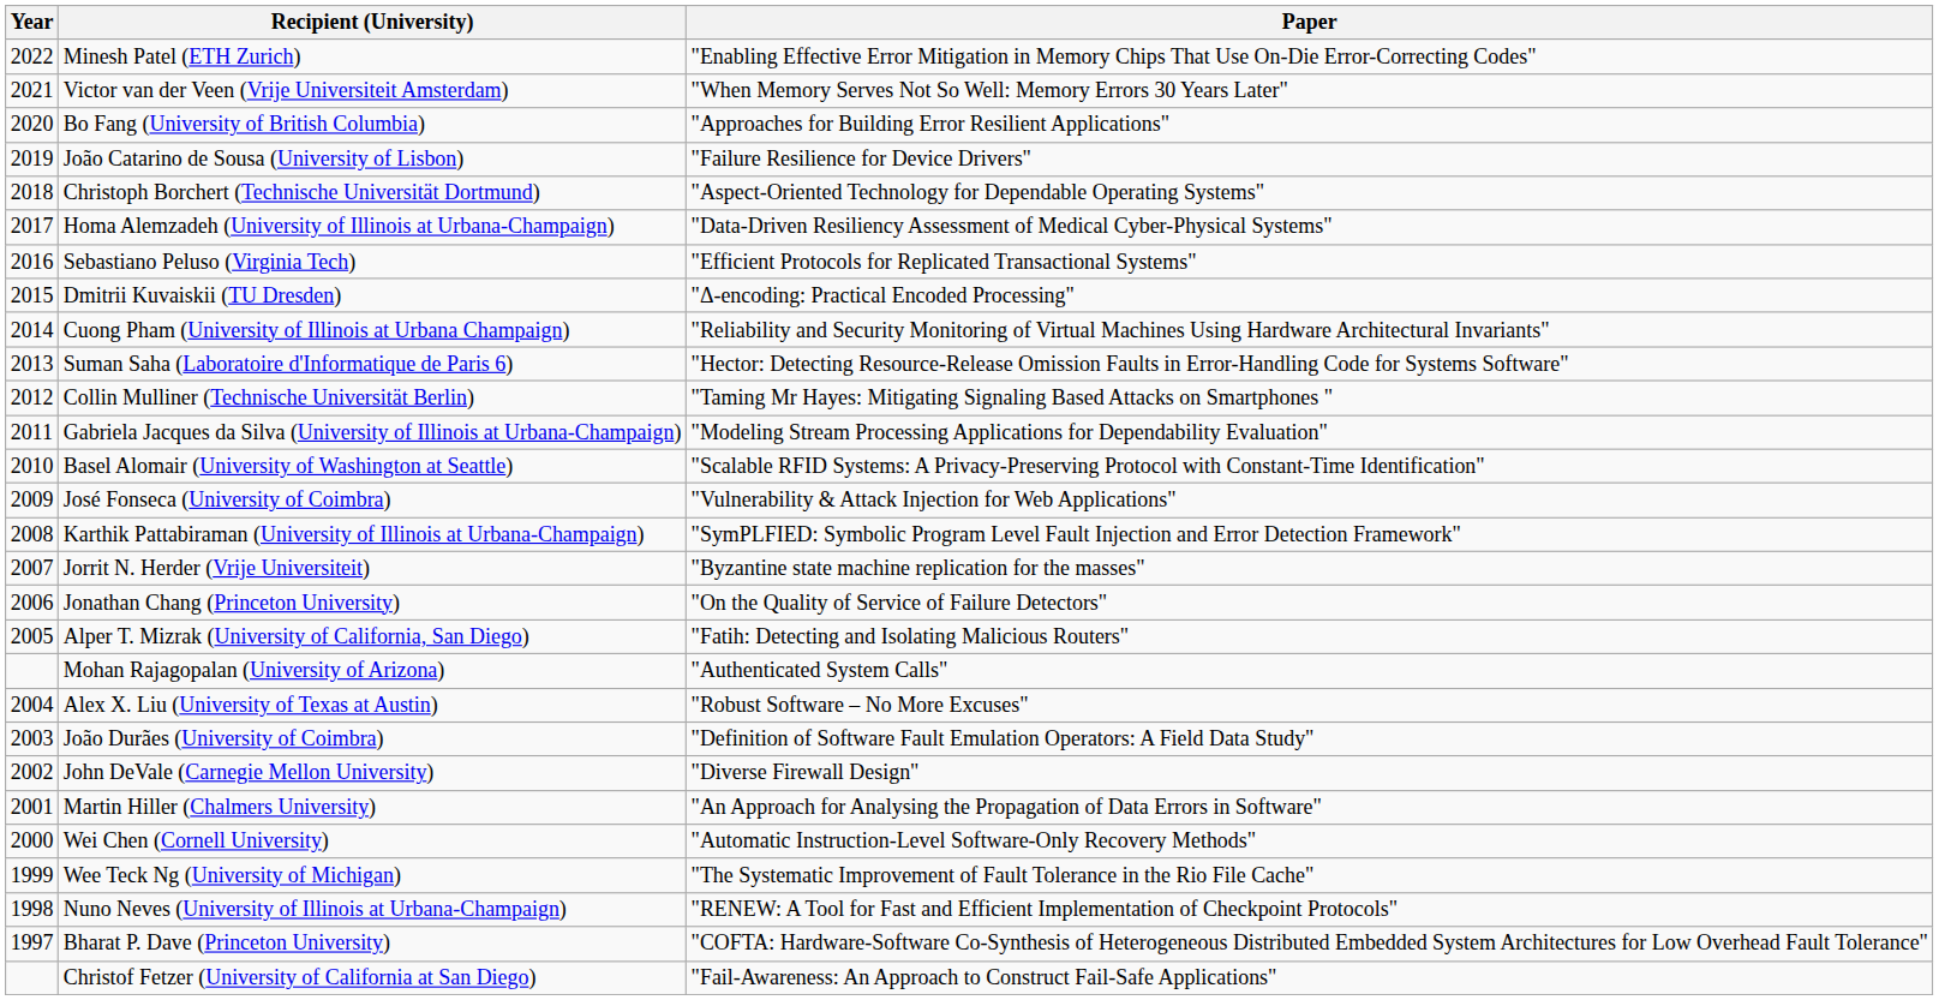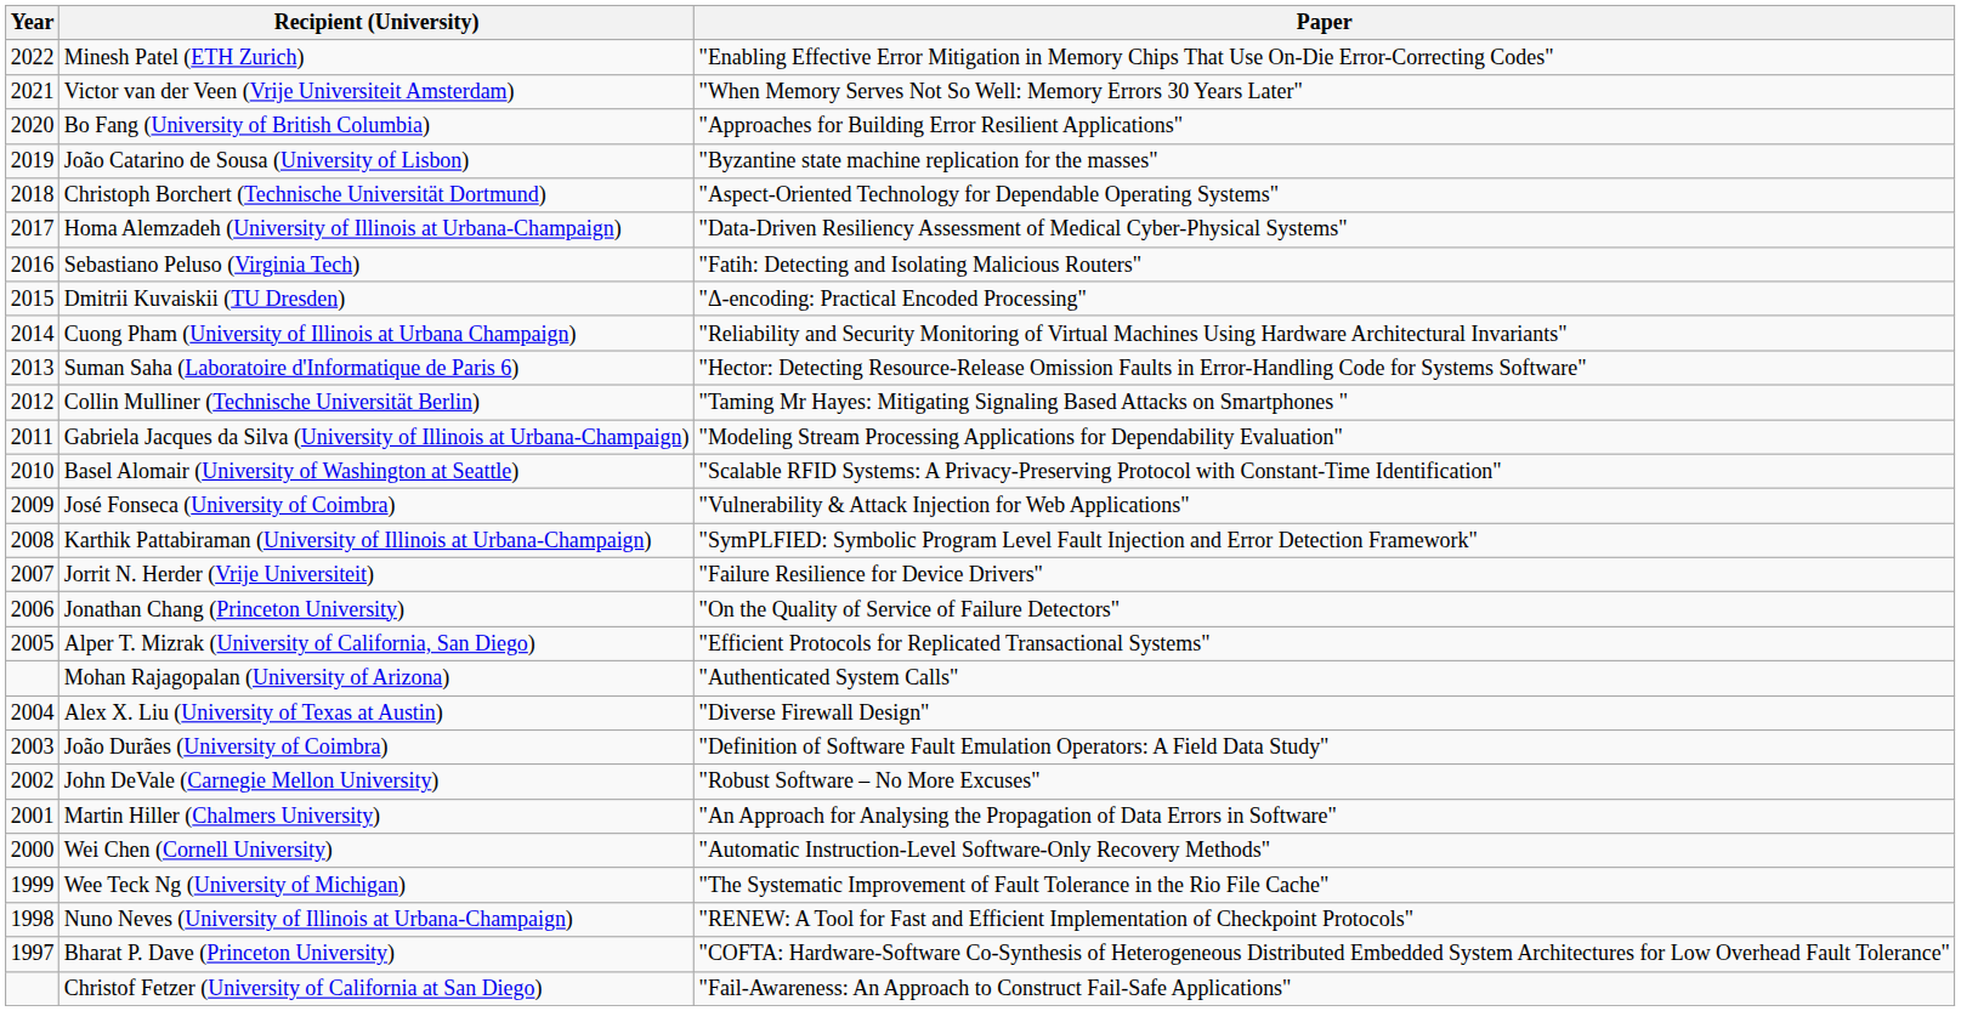João Catarino de Sousa (University of Lisbon) | Paper: "Failure Resilience for Device Drivers" -> "Byzantine state machine replication for the masses"
Sebastiano Peluso (Virginia Tech) | Paper: "Efficient Protocols for Replicated Transactional Systems" -> "Fatih: Detecting and Isolating Malicious Routers"
Jorrit N. Herder (Vrije Universiteit) | Paper: "Byzantine state machine replication for the masses" -> "Failure Resilience for Device Drivers"
Alper T. Mizrak (University of California, San Diego) | Paper: "Fatih: Detecting and Isolating Malicious Routers" -> "Efficient Protocols for Replicated Transactional Systems"
Alex X. Liu (University of Texas at Austin) | Paper: "Robust Software – No More Excuses" -> "Diverse Firewall Design"
John DeVale (Carnegie Mellon University) | Paper: "Diverse Firewall Design" -> "Robust Software – No More Excuses"
